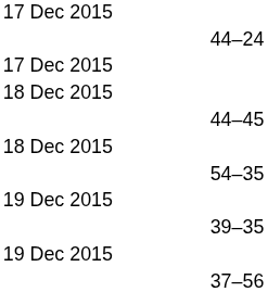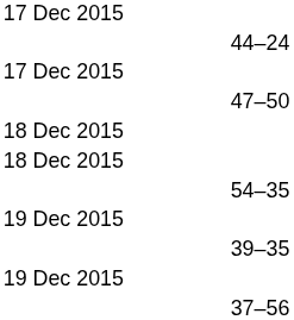+ row: 47–50
- row: 44–45
